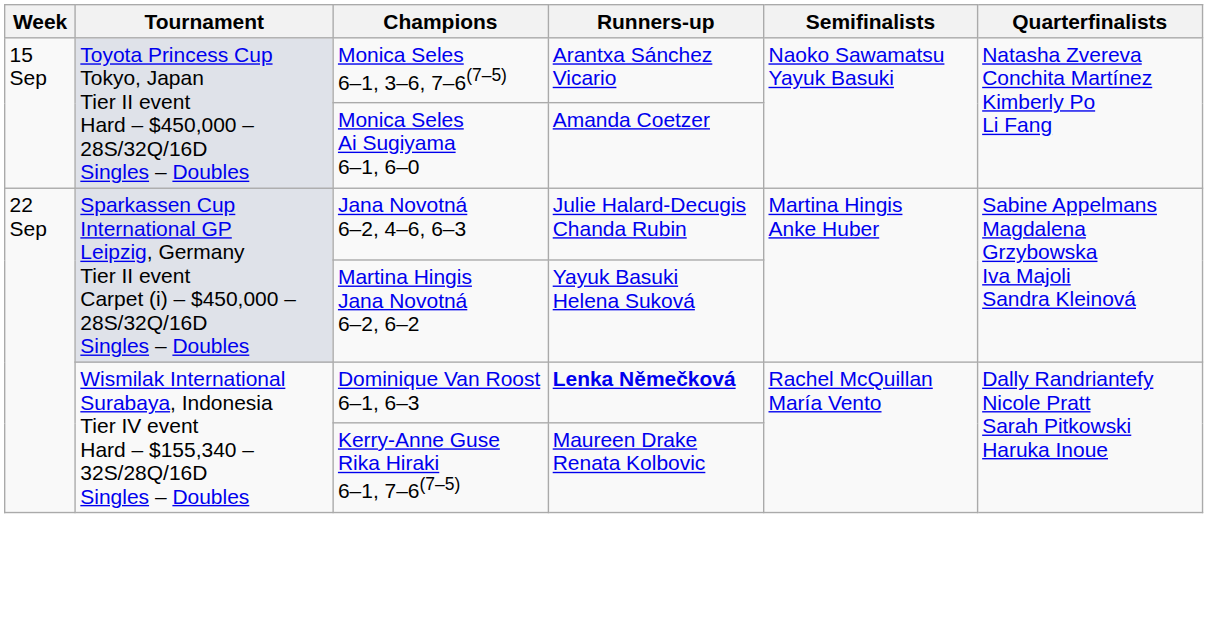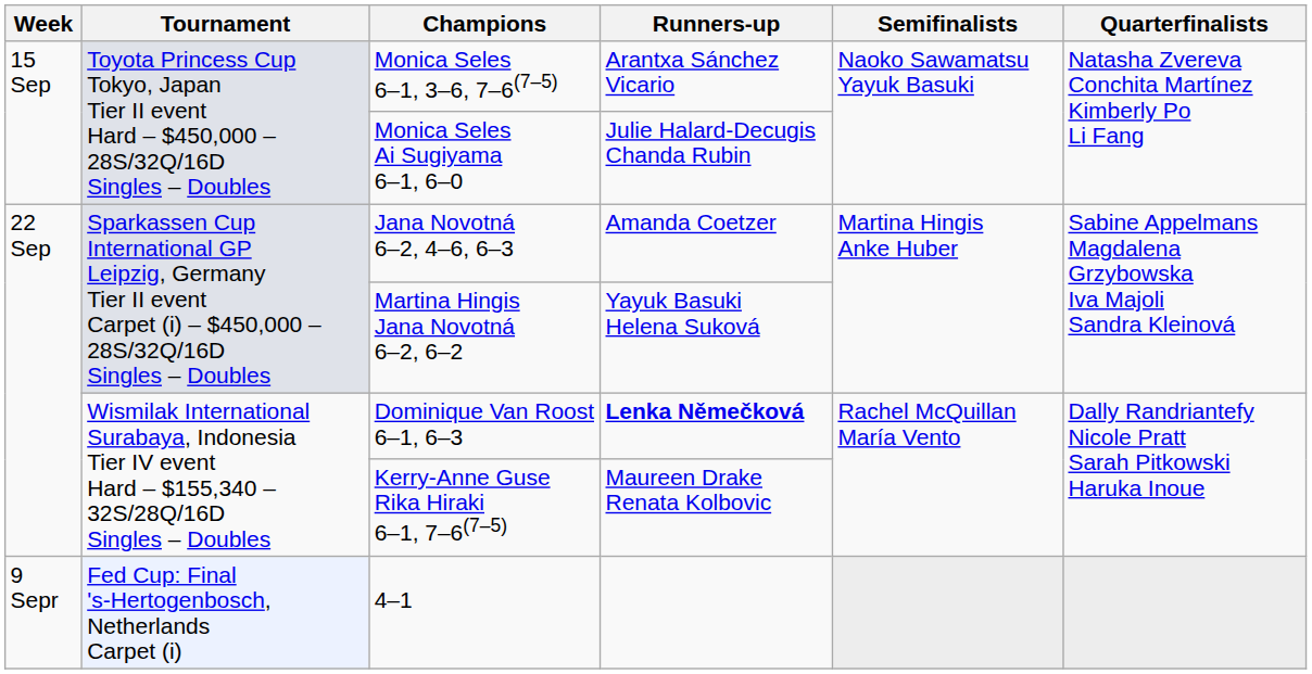Monica Seles Ai Sugiyama 6–1, 6–0 | Runners-up: Amanda Coetzer -> Julie Halard-Decugis Chanda Rubin
Jana Novotná 6–2, 4–6, 6–3 | Runners-up: Julie Halard-Decugis Chanda Rubin -> Amanda Coetzer
+ row: 9 Sepr | Fed Cup: Final 's-Hertogenbosch, Netherlands Carpet (i) | 4–1
